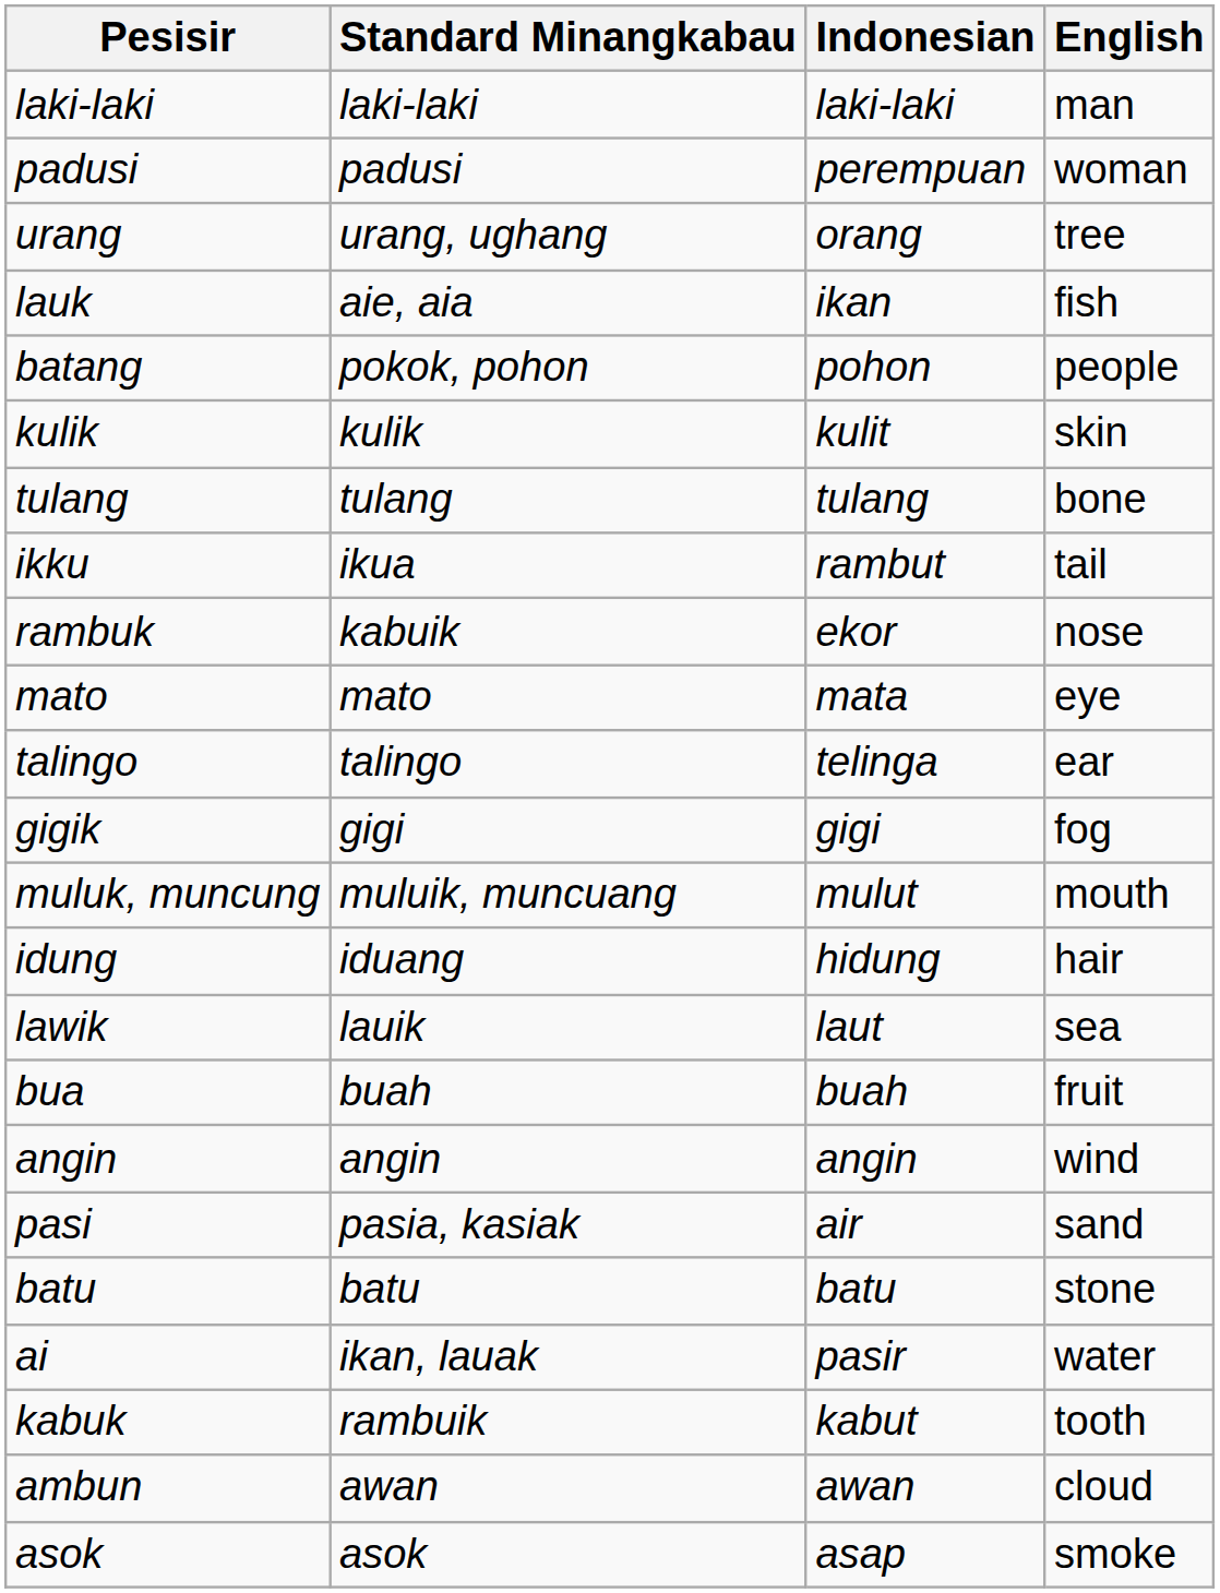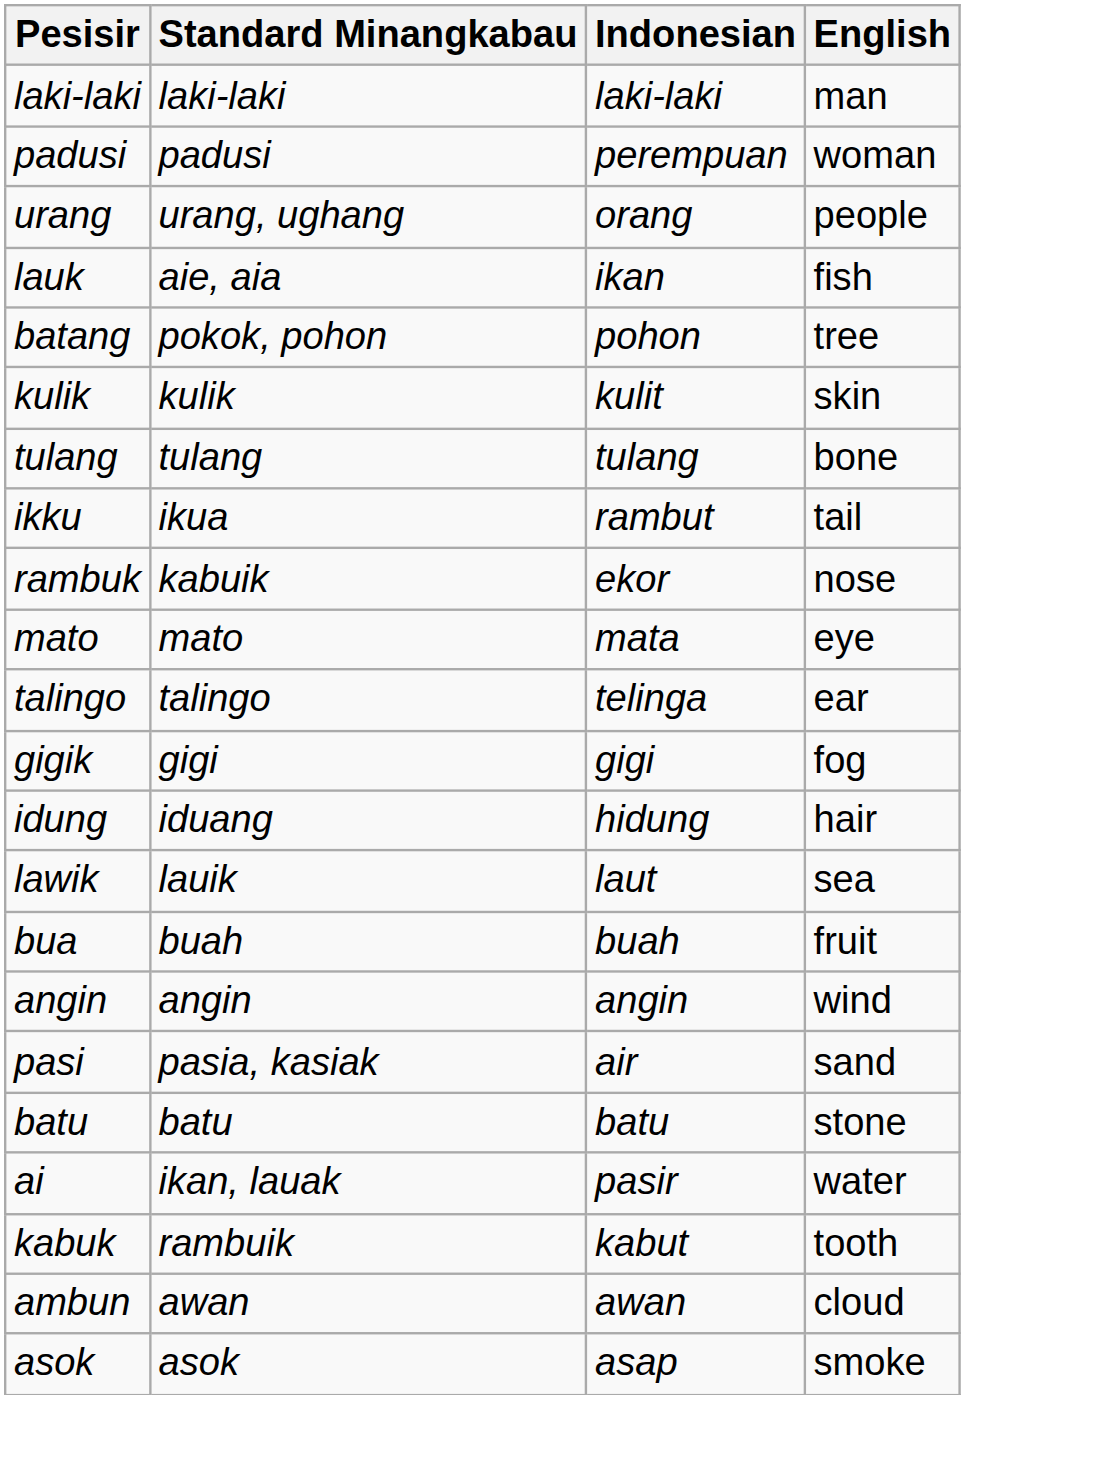urang | English: tree -> people
batang | English: people -> tree
- row: muluk, muncung | muluik, muncuang | mulut | mouth
